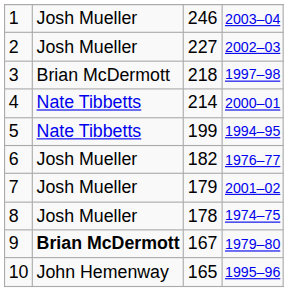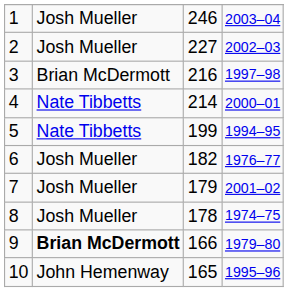3 | column 3: 218 -> 216
9 | column 3: 167 -> 166
